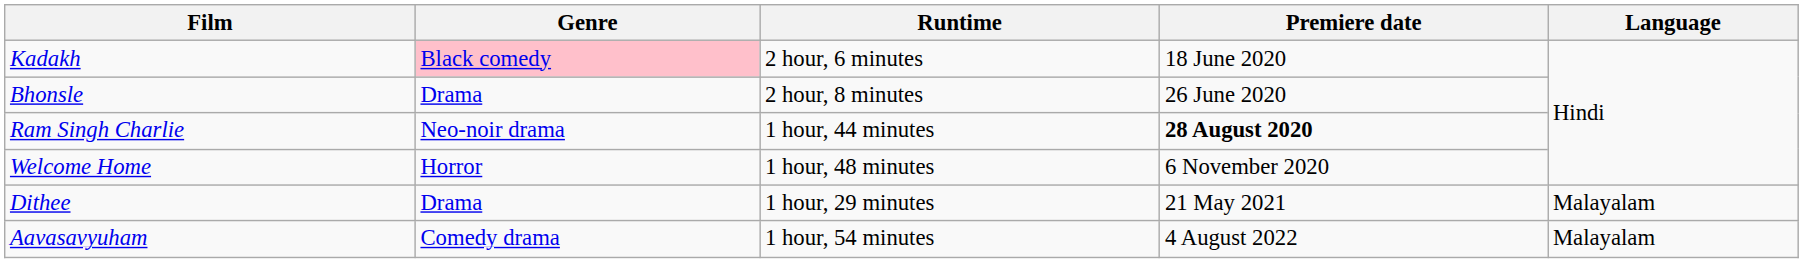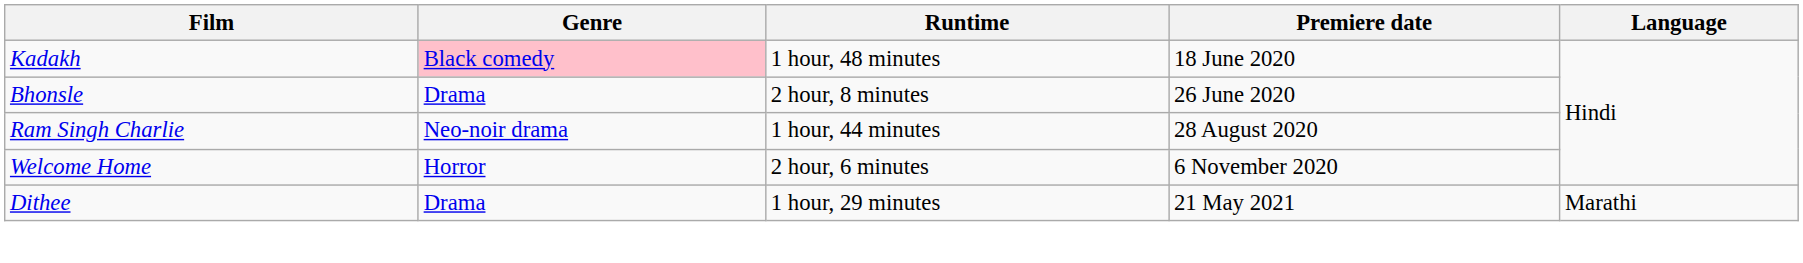Kadakh | Runtime: 2 hour, 6 minutes -> 1 hour, 48 minutes
Ram Singh Charlie | Premiere date: bold -> normal
Welcome Home | Runtime: 1 hour, 48 minutes -> 2 hour, 6 minutes
Dithee | Language: Malayalam -> Marathi
- row: Aavasavyuham | Comedy drama | 1 hour, 54 minutes | 4 August 2022 | Malayalam
